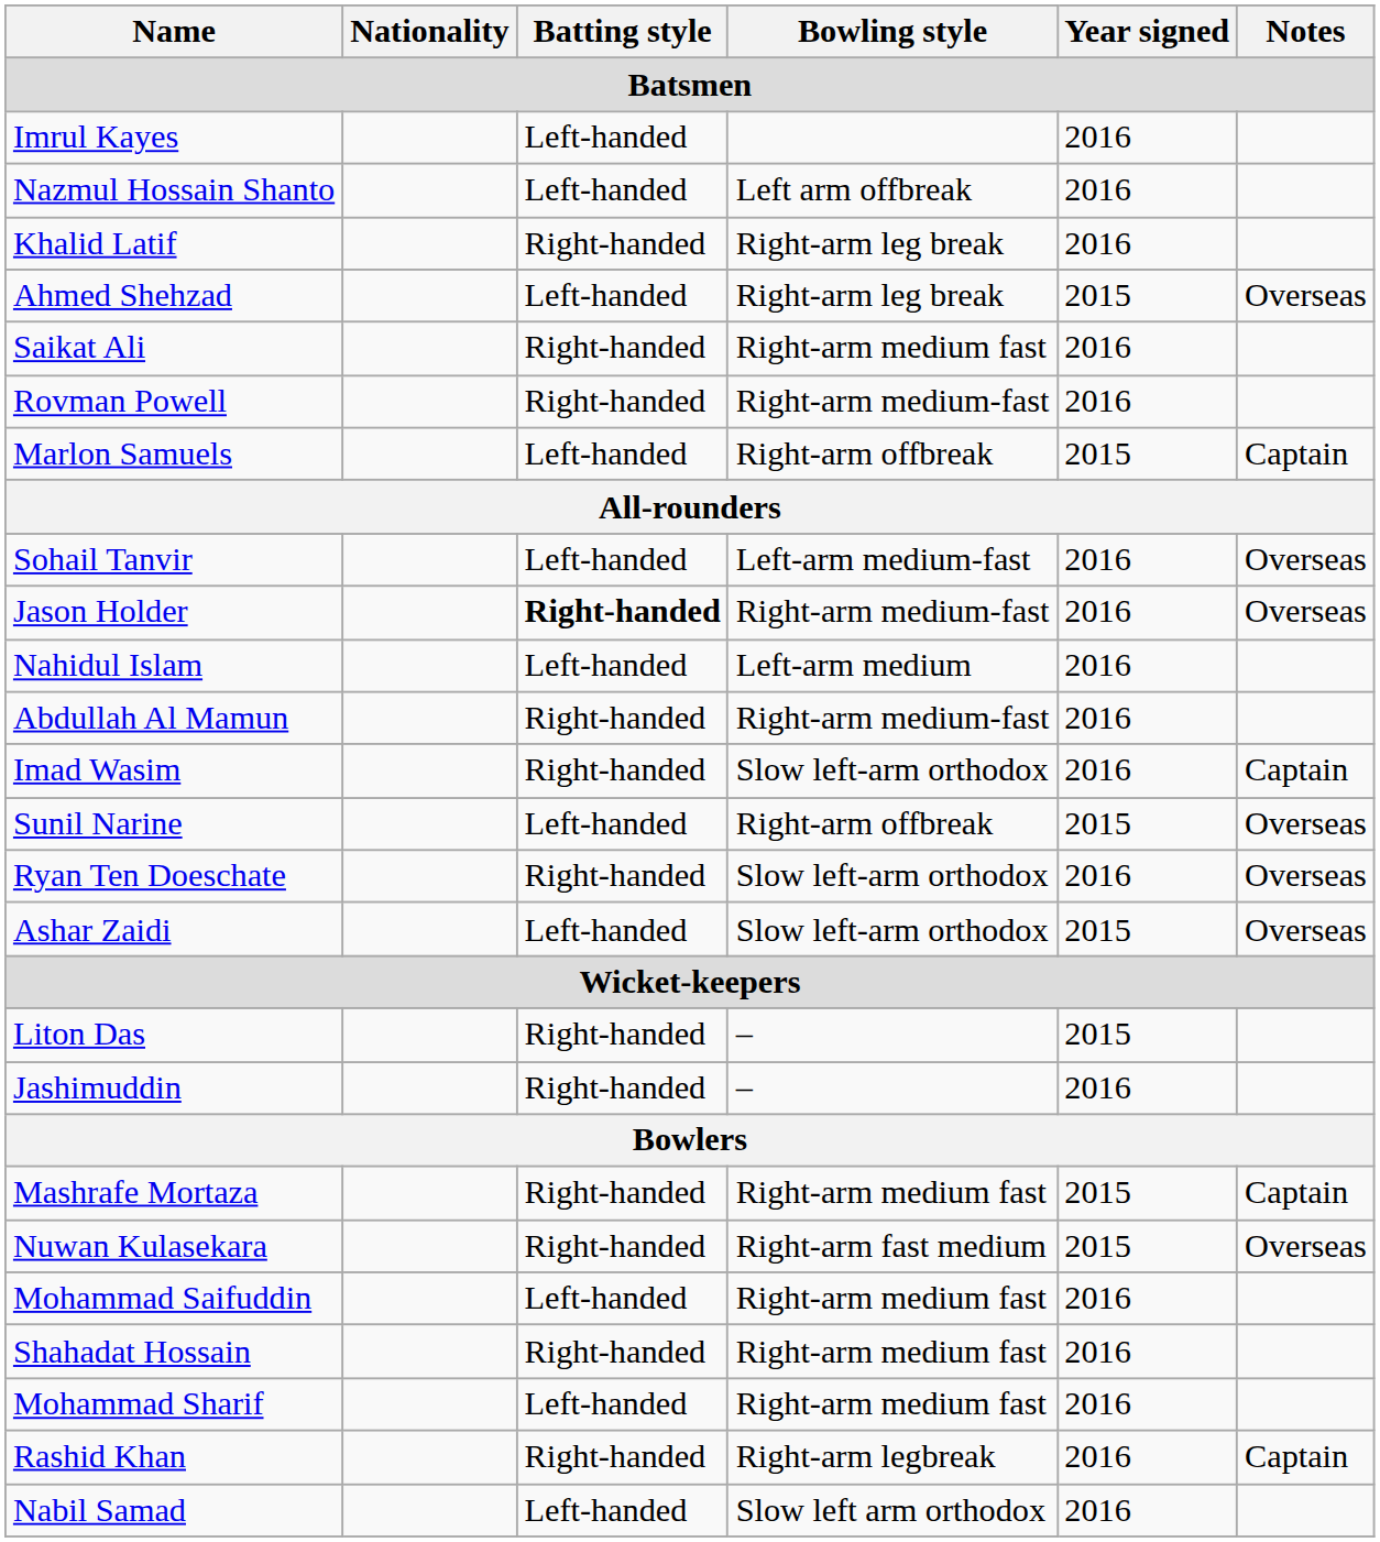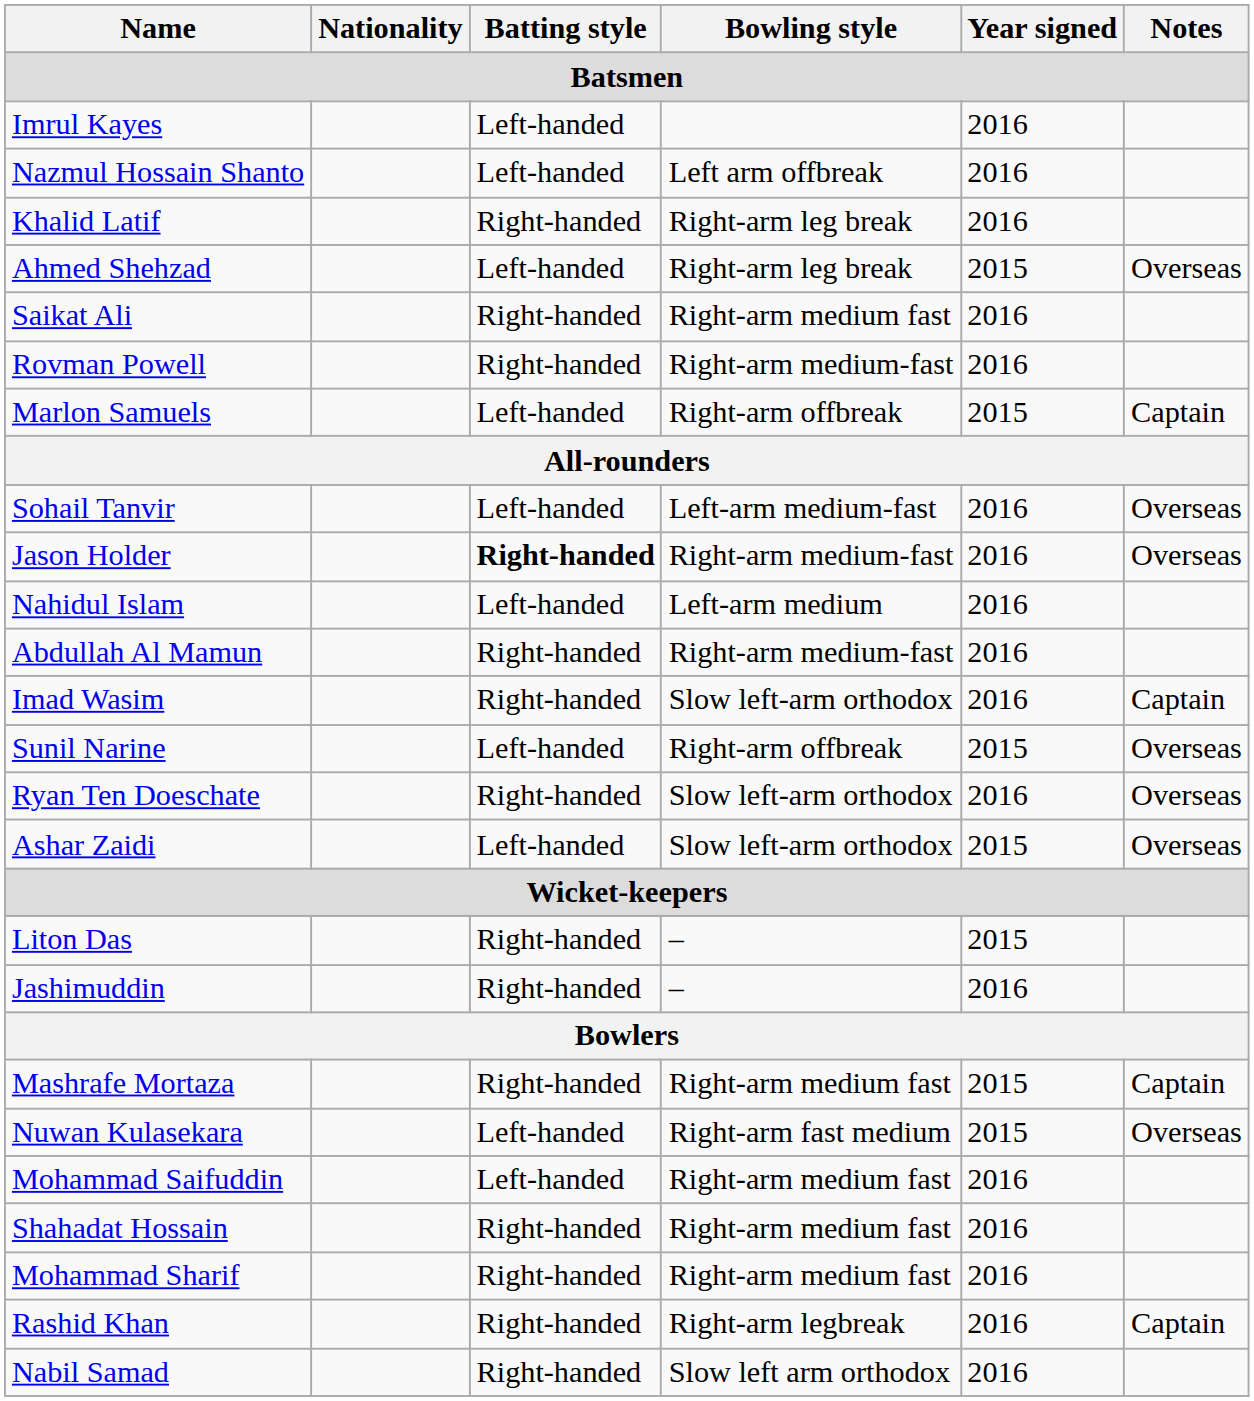Nuwan Kulasekara | Batting style: Right-handed -> Left-handed
Mohammad Sharif | Batting style: Left-handed -> Right-handed
Nabil Samad | Batting style: Left-handed -> Right-handed
